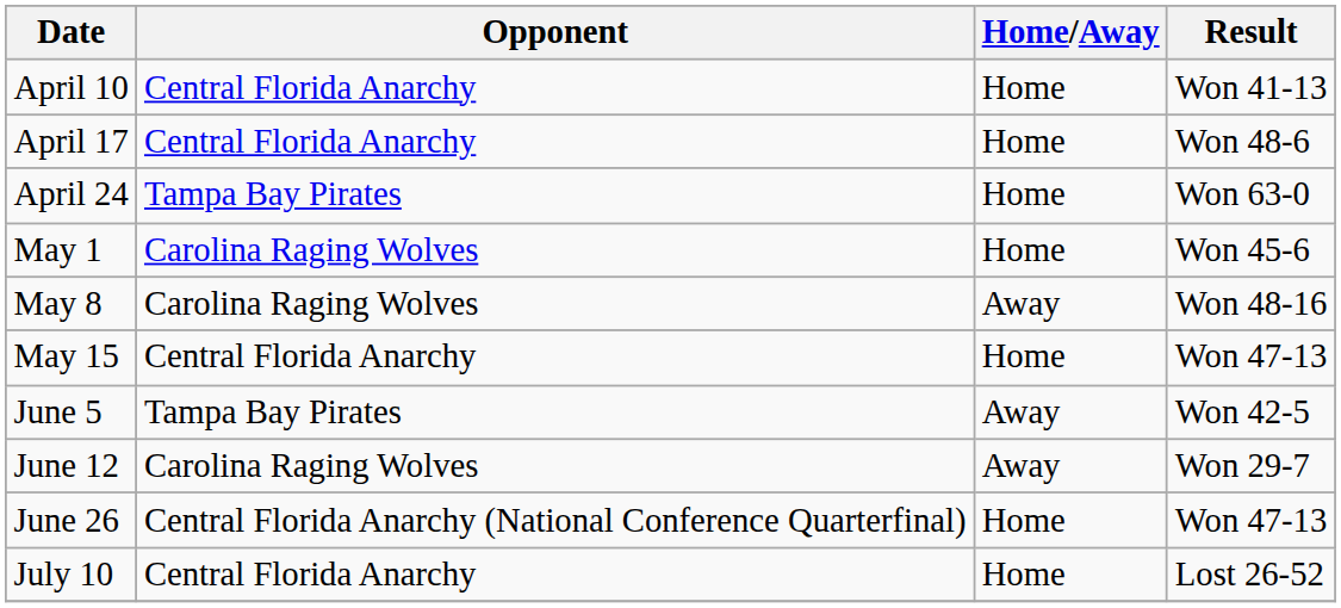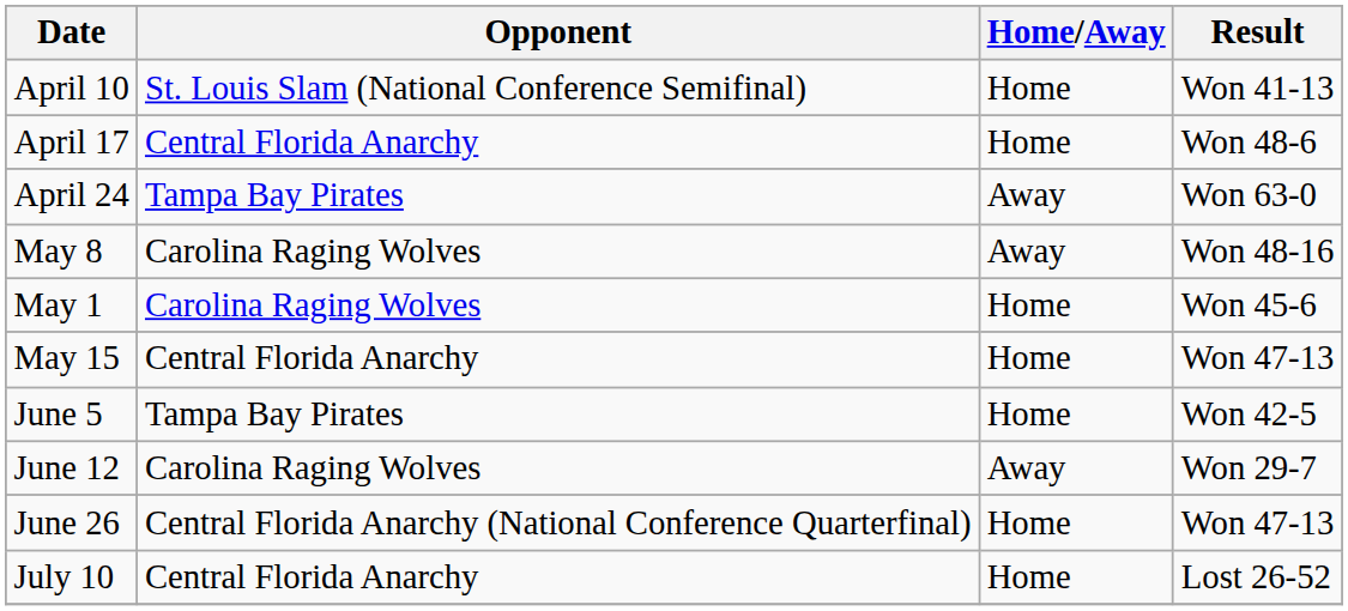April 10 | Opponent: Central Florida Anarchy -> St. Louis Slam (National Conference Semifinal)
April 24 | Home/Away: Home -> Away
rows swapped: May 1 <-> May 8
June 5 | Home/Away: Away -> Home
